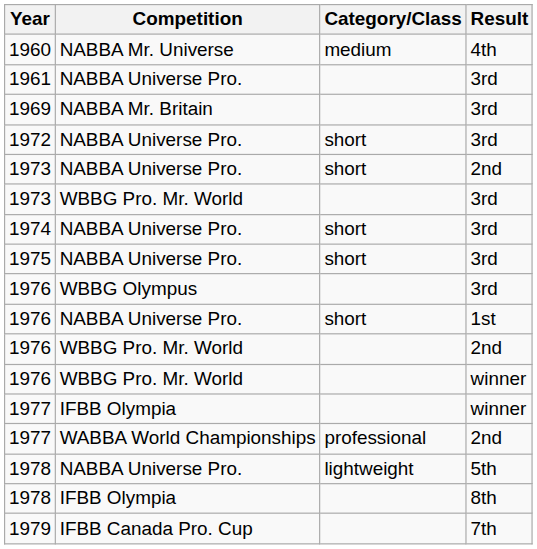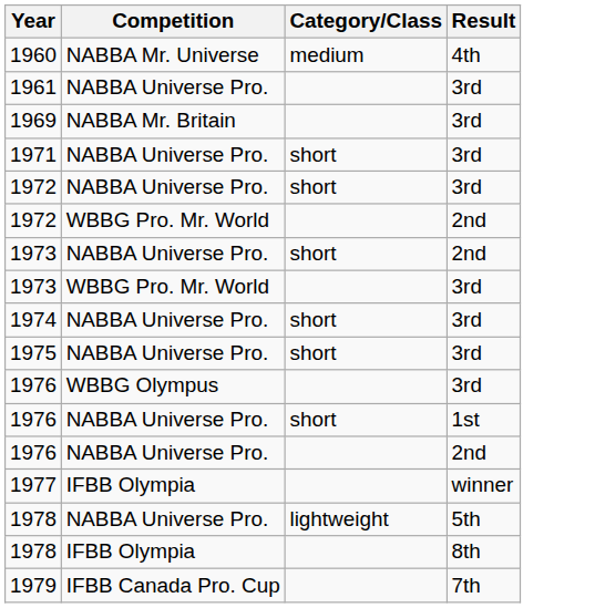+ row: 1971 | NABBA Universe Pro. | short | 3rd
+ row: 1972 | WBBG Pro. Mr. World | 2nd
1976 / 2nd | Competition: WBBG Pro. Mr. World -> NABBA Universe Pro.
- row: 1976 | WBBG Pro. Mr. World | winner
- row: 1977 | WABBA World Championships | professional | 2nd
